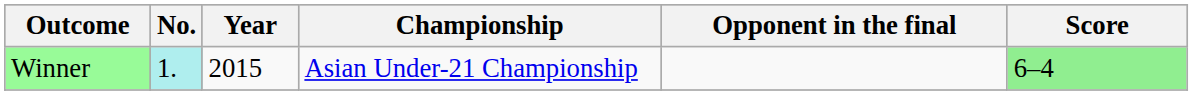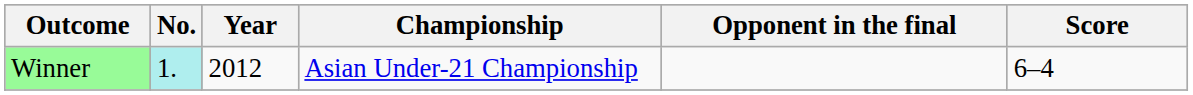Winner | Year: 2015 -> 2012
Winner | Score: lightgreen background -> no background
